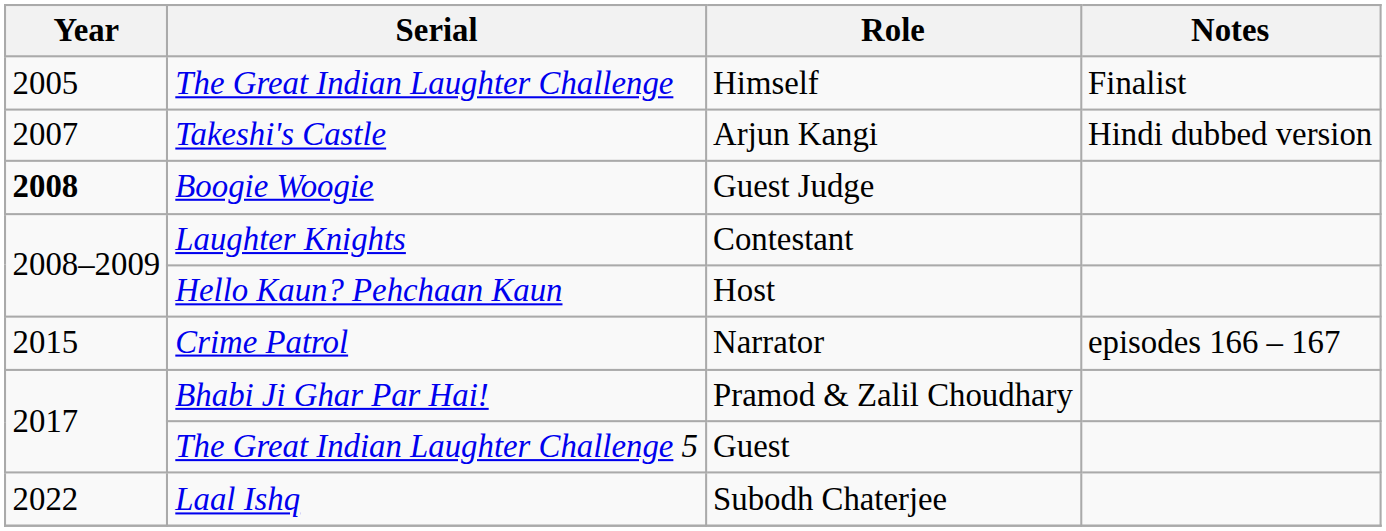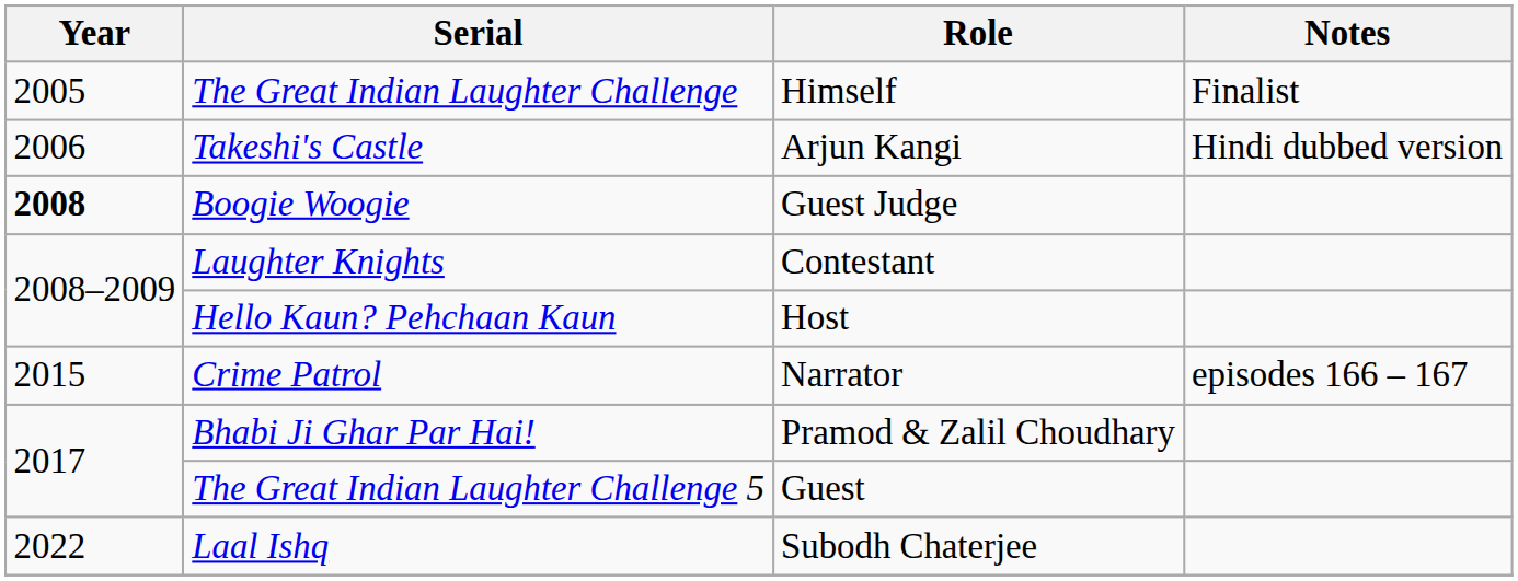Takeshi's Castle | Year: 2007 -> 2006
